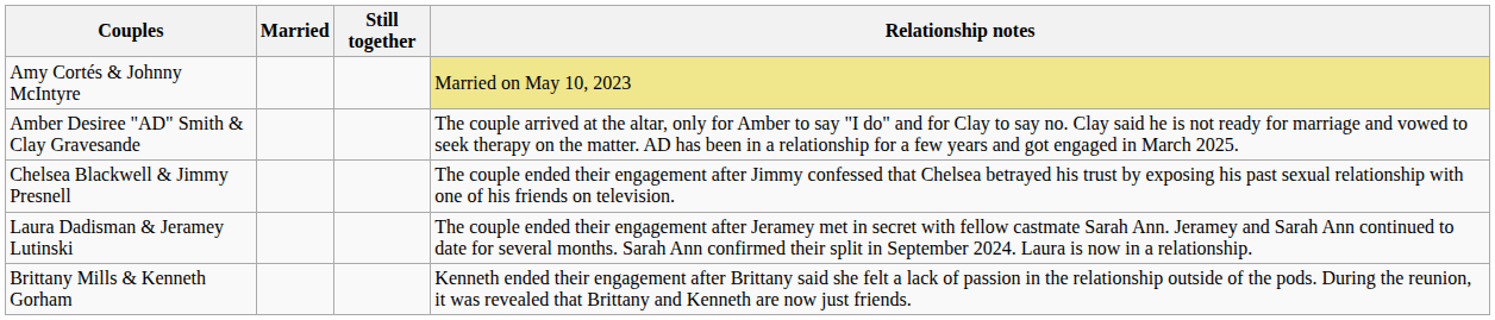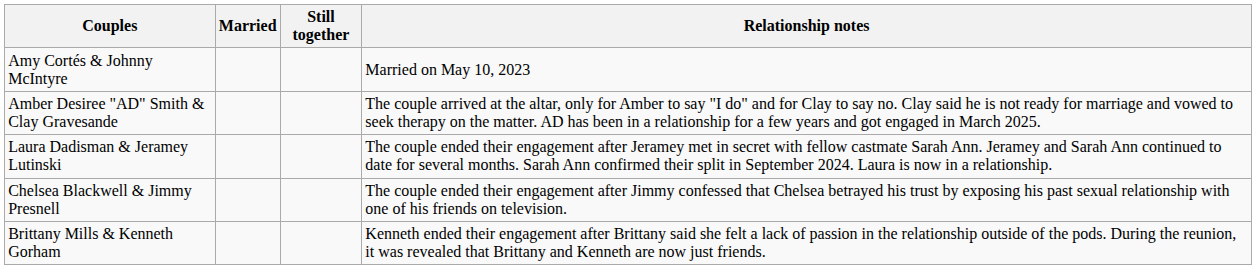Amy Cortés & Johnny McIntyre | Relationship notes: khaki background -> no background
rows swapped: Chelsea Blackwell & Jimmy Presnell <-> Laura Dadisman & Jeramey Lutinski
